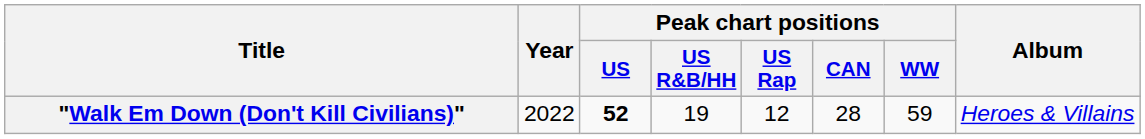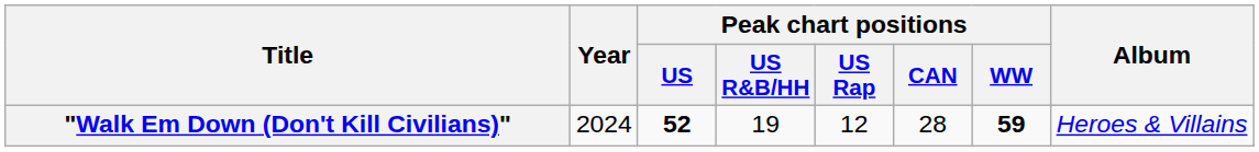"Walk Em Down (Don't Kill Civilians)" | Year: 2022 -> 2024
"Walk Em Down (Don't Kill Civilians)" | Peak chart positions / WW: normal -> bold
